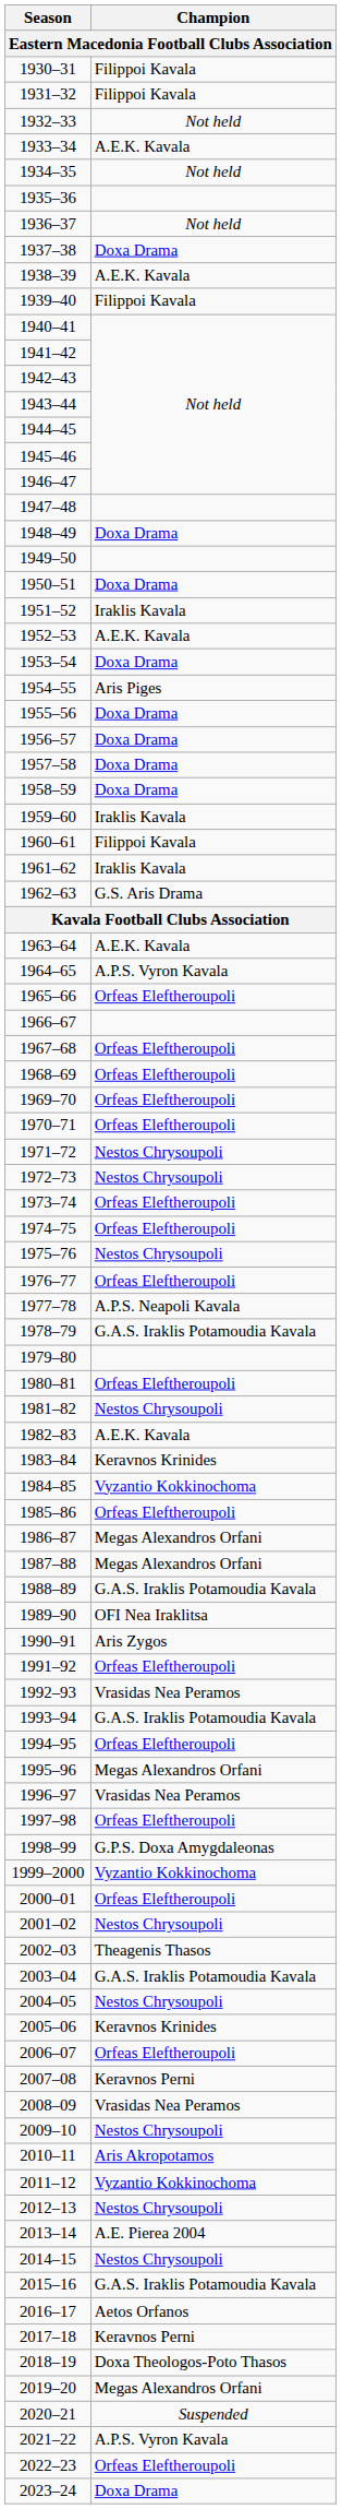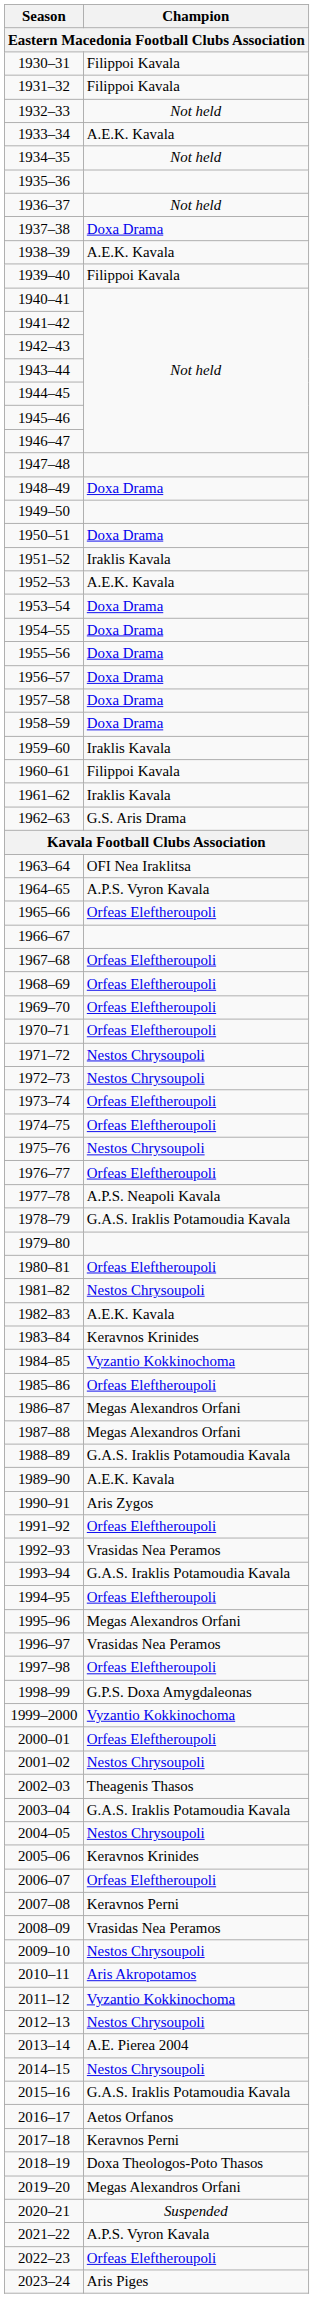1954–55 | Champion: Aris Piges -> Doxa Drama
1963–64 | Champion: A.E.K. Kavala -> OFI Nea Iraklitsa
1989–90 | Champion: OFI Nea Iraklitsa -> A.E.K. Kavala
2023–24 | Champion: Doxa Drama -> Aris Piges
